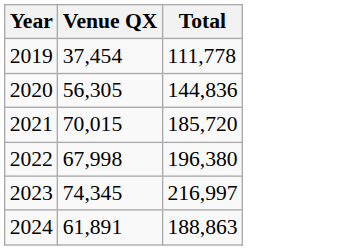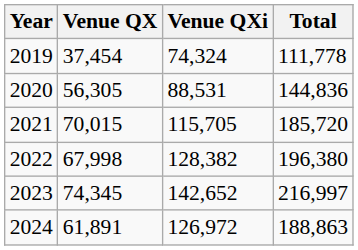+ column: Venue QXi | 74,324 | 88,531 | 115,705 | 128,382 | 142,652 | 126,972
